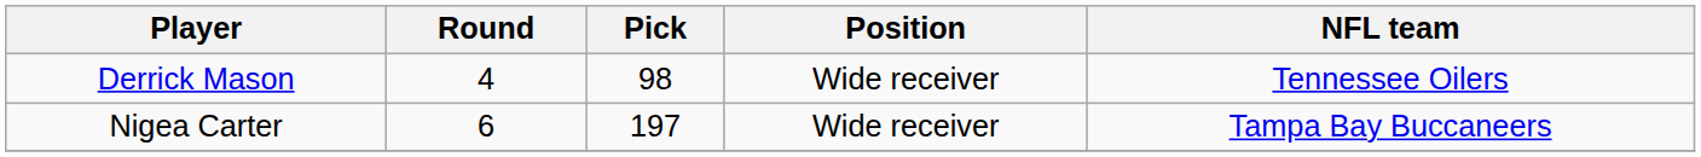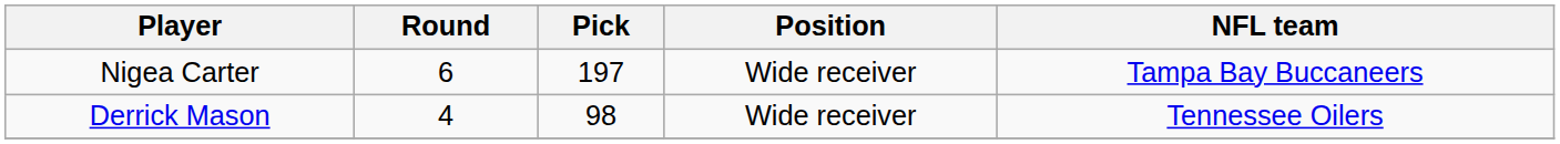rows swapped: Derrick Mason <-> Nigea Carter
